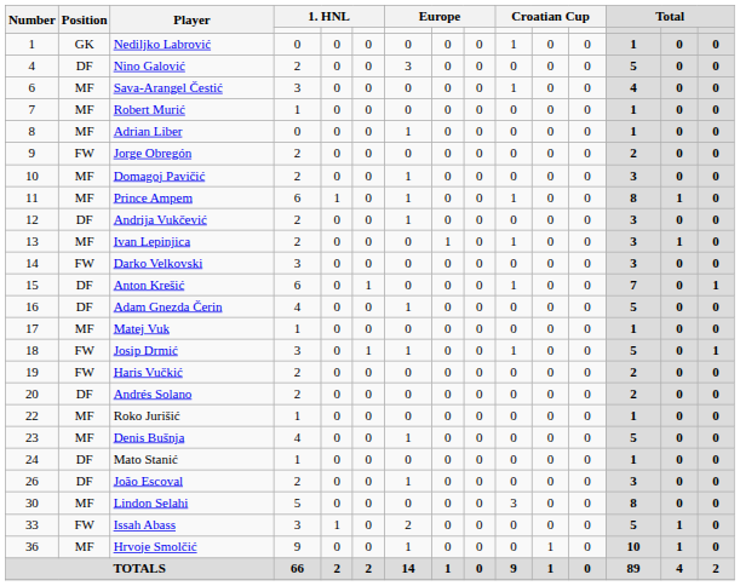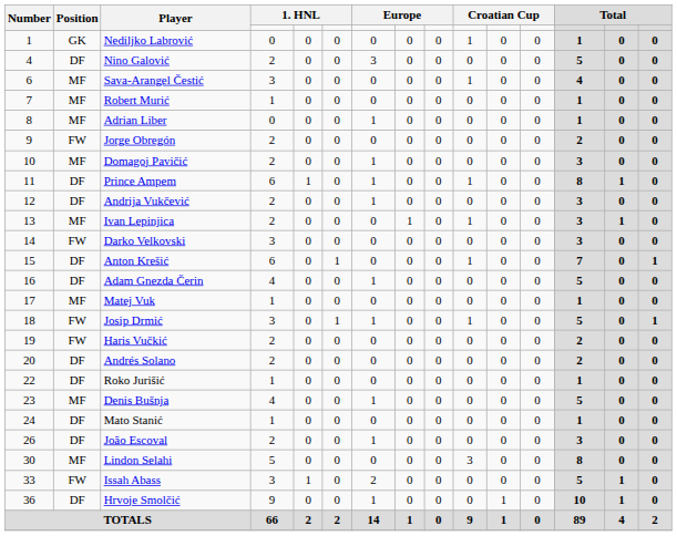Prince Ampem | Position: MF -> DF
Roko Jurišić | Position: MF -> DF
Hrvoje Smolčić | Position: MF -> DF
